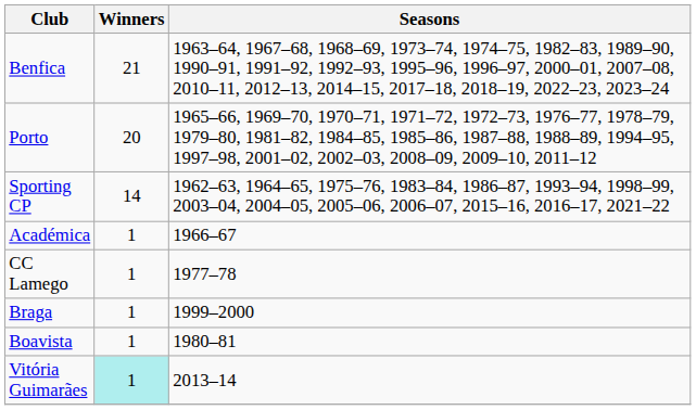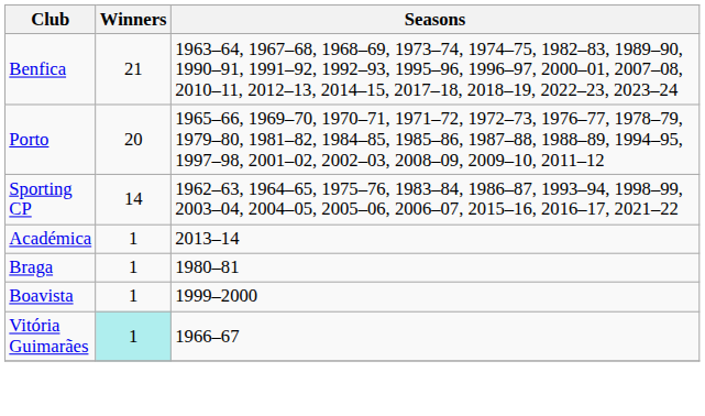Académica | Seasons: 1966–67 -> 2013–14
- row: CC Lamego | 1 | 1977–78
Braga | Seasons: 1999–2000 -> 1980–81
Boavista | Seasons: 1980–81 -> 1999–2000
Vitória Guimarães | Seasons: 2013–14 -> 1966–67
